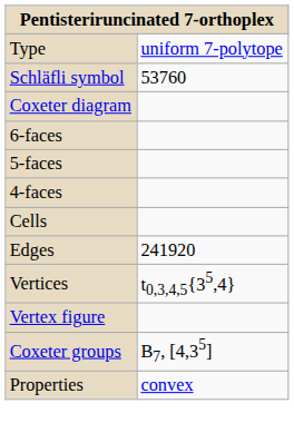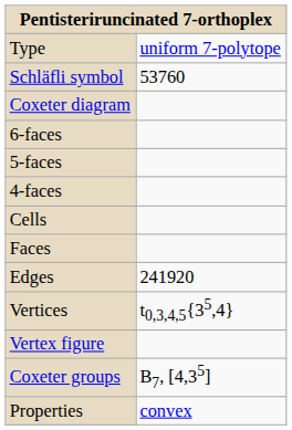+ row: Faces
